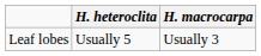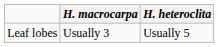columns swapped: H. heteroclita <-> H. macrocarpa
